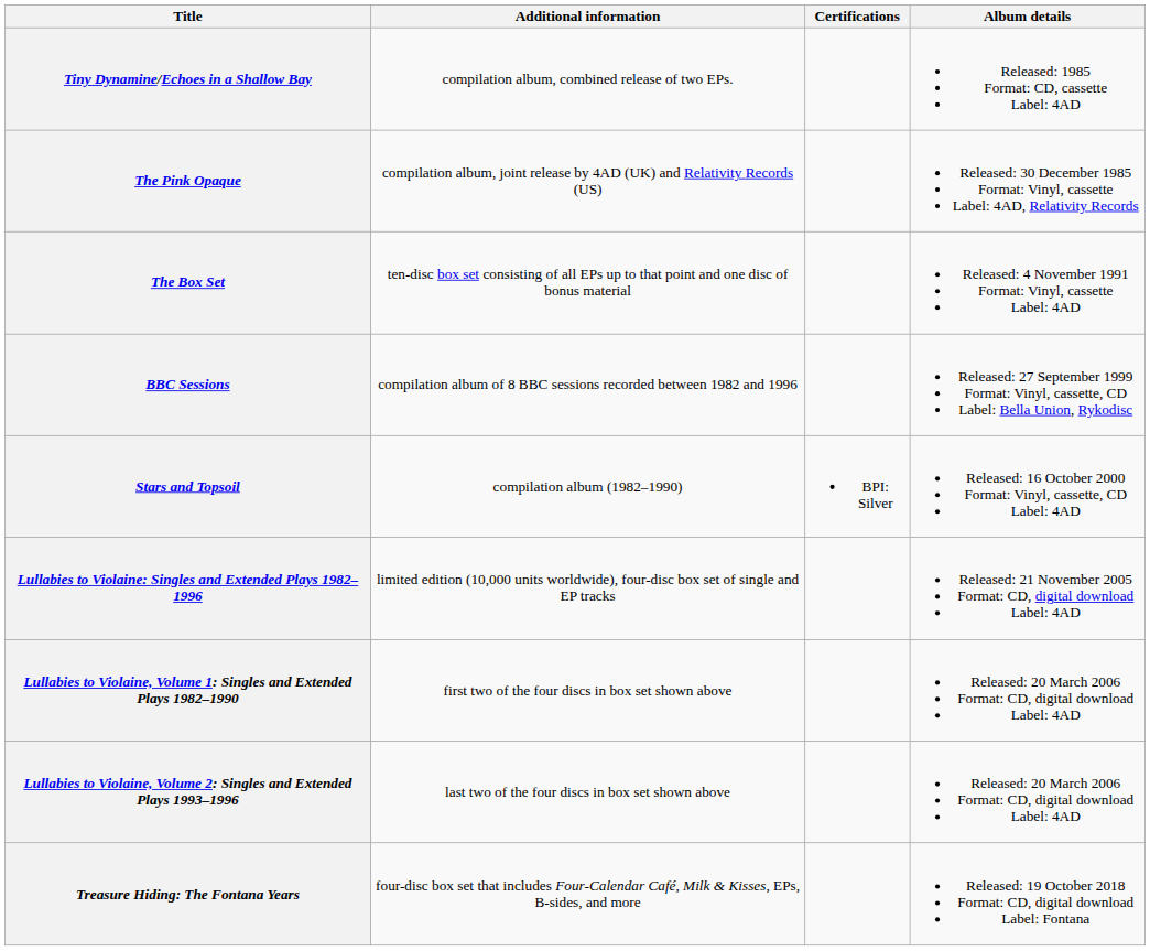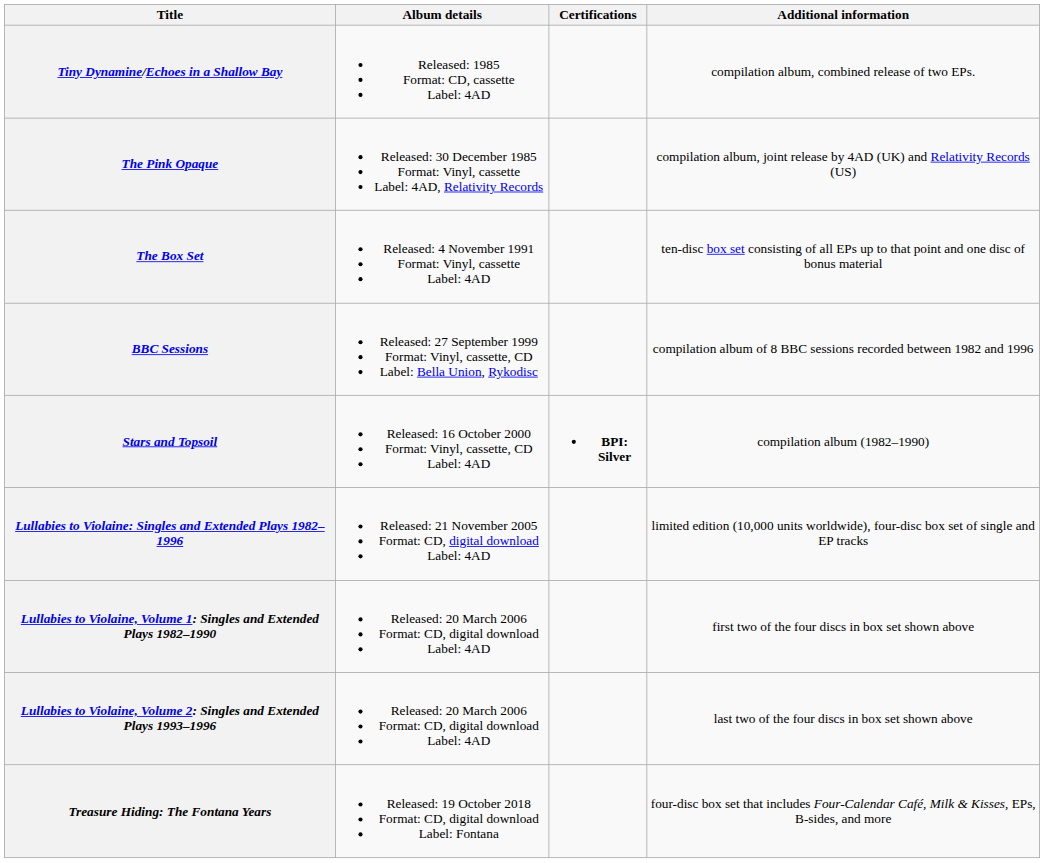columns swapped: Album details <-> Additional information
Stars and Topsoil | Certifications: normal -> bold
